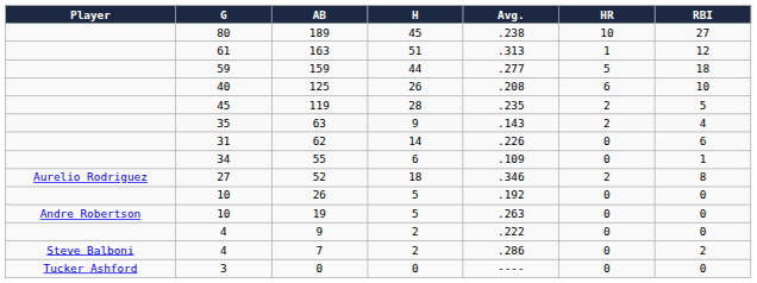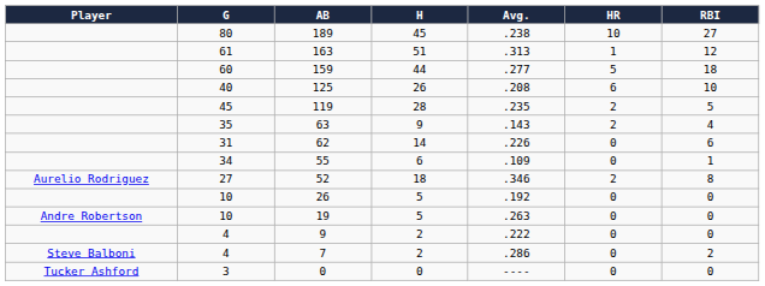159 | G: 59 -> 60
